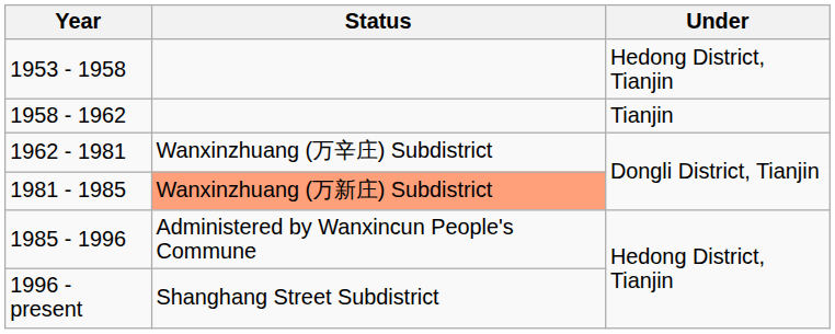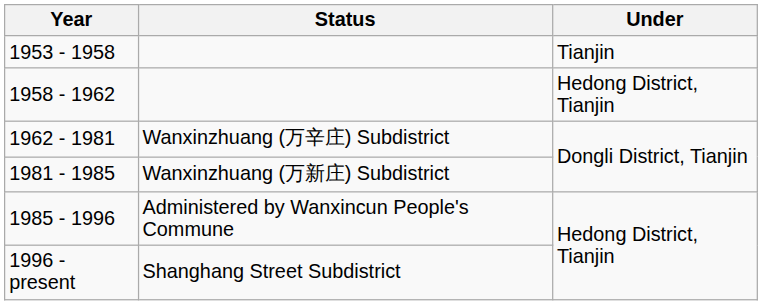1953 - 1958 | Under: Hedong District, Tianjin -> Tianjin
1958 - 1962 | Under: Tianjin -> Hedong District, Tianjin
1981 - 1985 | Status: lightsalmon background -> no background
